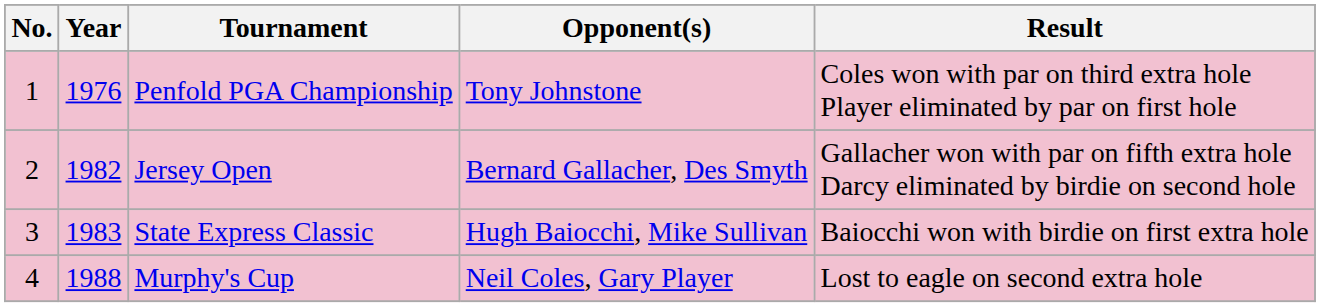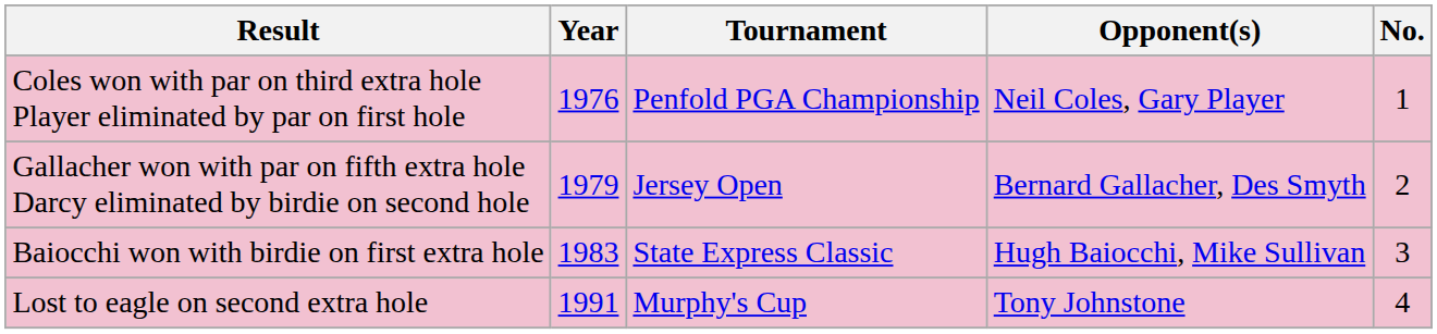columns swapped: No. <-> Result
Penfold PGA Championship | Opponent(s): Tony Johnstone -> Neil Coles, Gary Player
Jersey Open | Year: 1982 -> 1979
Murphy's Cup | Year: 1988 -> 1991
Murphy's Cup | Opponent(s): Neil Coles, Gary Player -> Tony Johnstone
